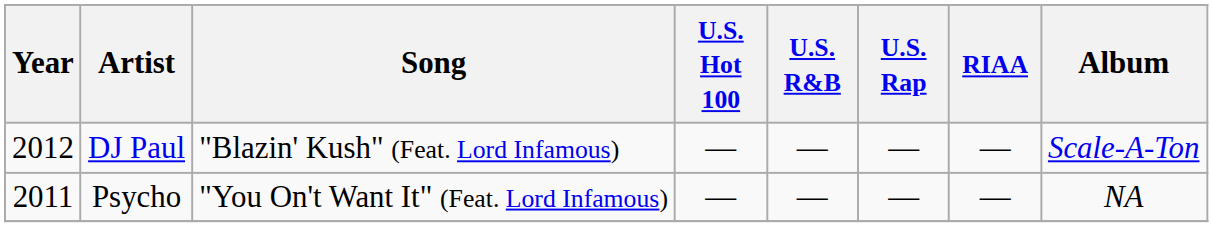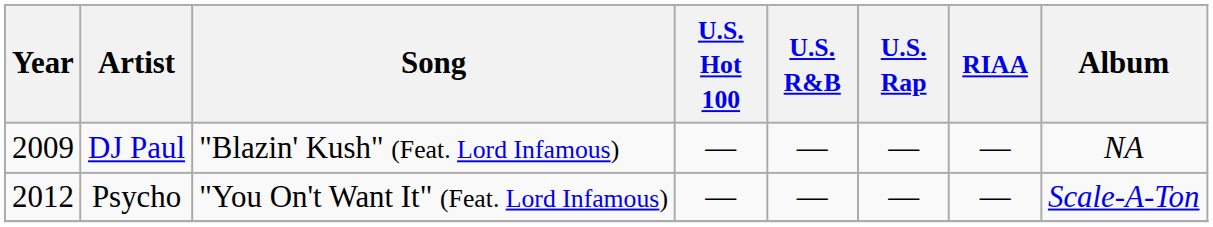DJ Paul | Year: 2012 -> 2009
DJ Paul | Album: Scale-A-Ton -> NA
Psycho | Year: 2011 -> 2012
Psycho | Album: NA -> Scale-A-Ton
